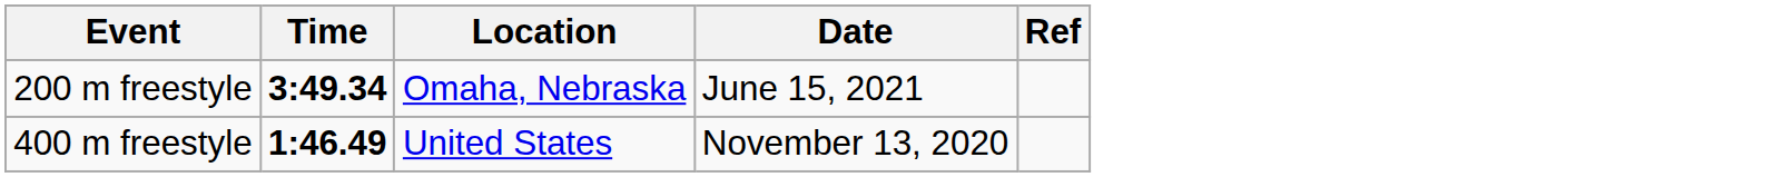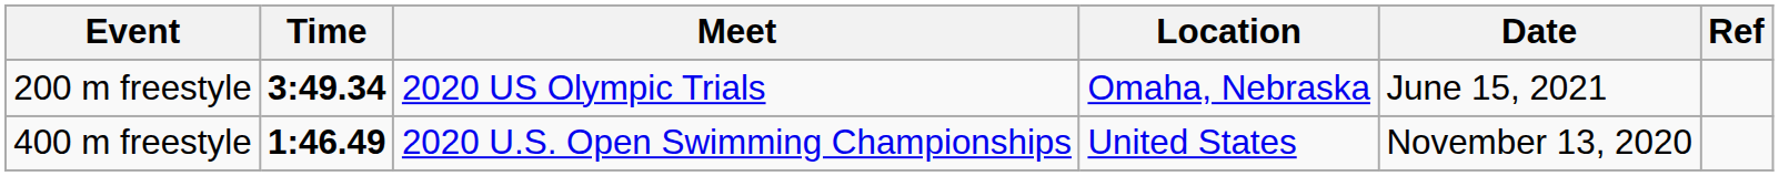+ column: Meet | 2020 US Olympic Trials | 2020 U.S. Open Swimming Championships
